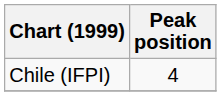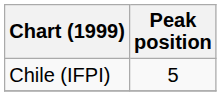Chile (IFPI) | Peak position: 4 -> 5
